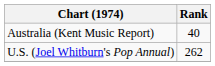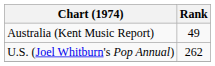Australia (Kent Music Report) | Rank: 40 -> 49
